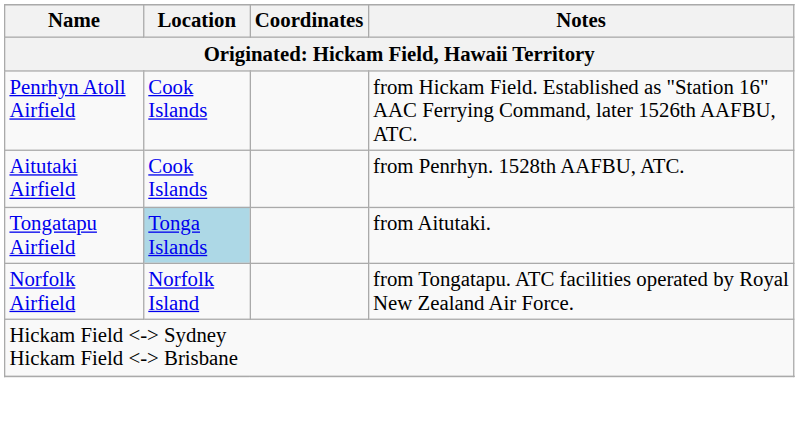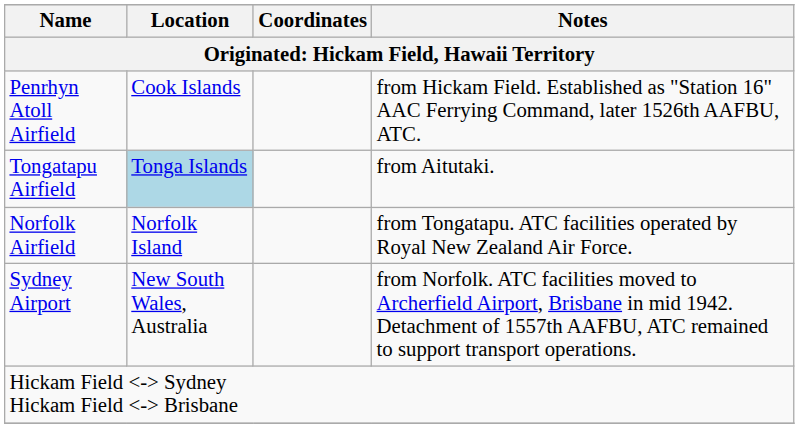- row: Aitutaki Airfield | Cook Islands | from Penrhyn. 1528th AAFBU, ATC.
+ row: Sydney Airport | New South Wales, Australia | from Norfolk. ATC facilities moved to Archerfield Airport, Brisbane in mid 1942. Detachment of 1557th AAFBU, ATC remained to support transport operations.
